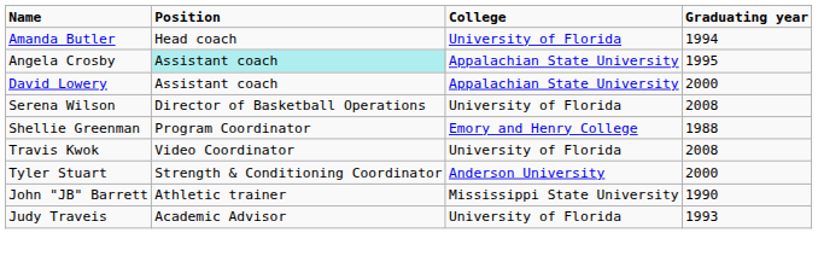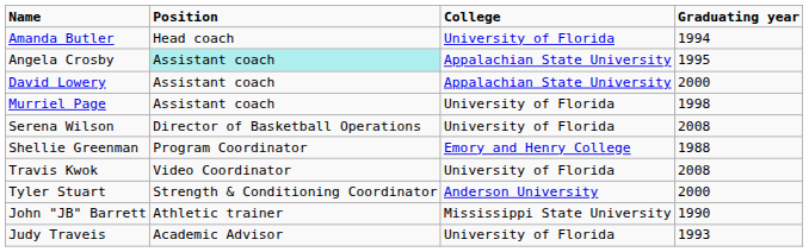+ row: Murriel Page | Assistant coach | University of Florida | 1998
